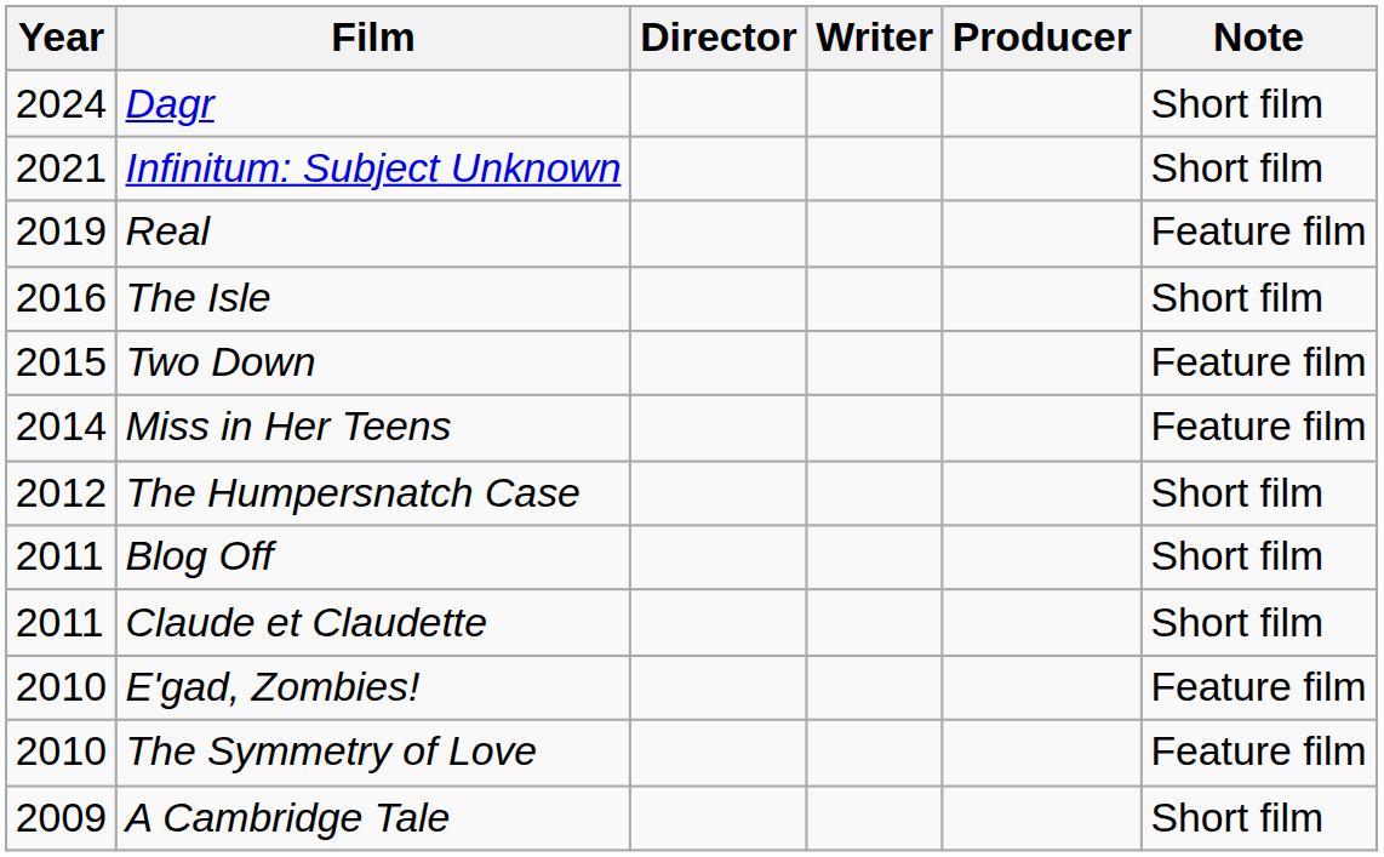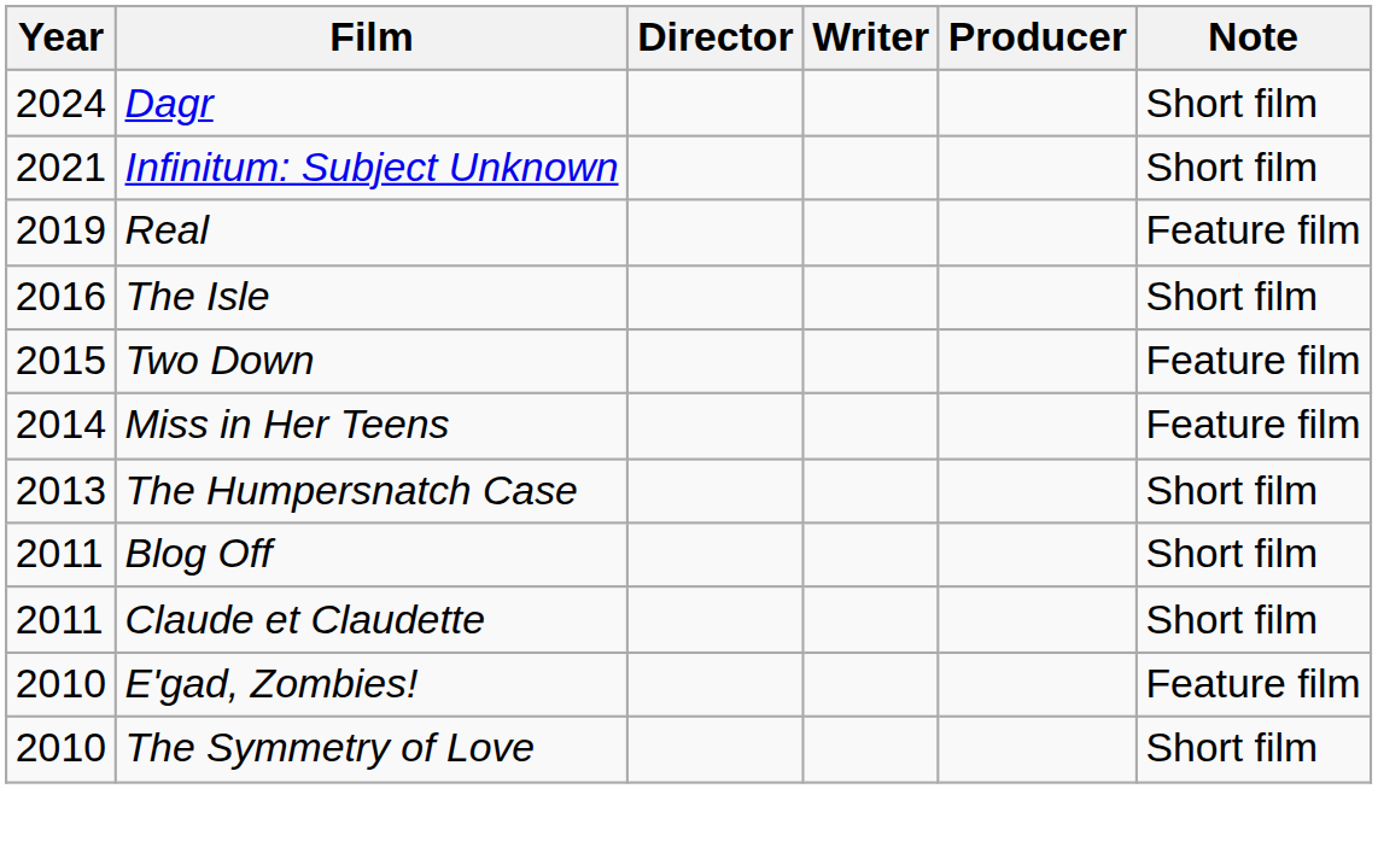The Humpersnatch Case | Year: 2012 -> 2013
The Symmetry of Love | Note: Feature film -> Short film
- row: 2009 | A Cambridge Tale | Short film
